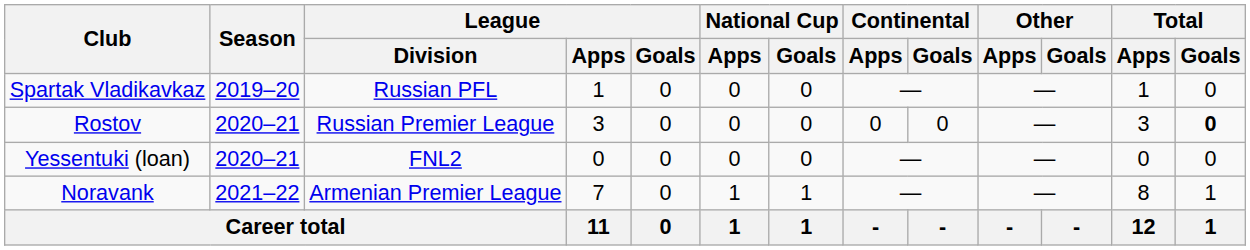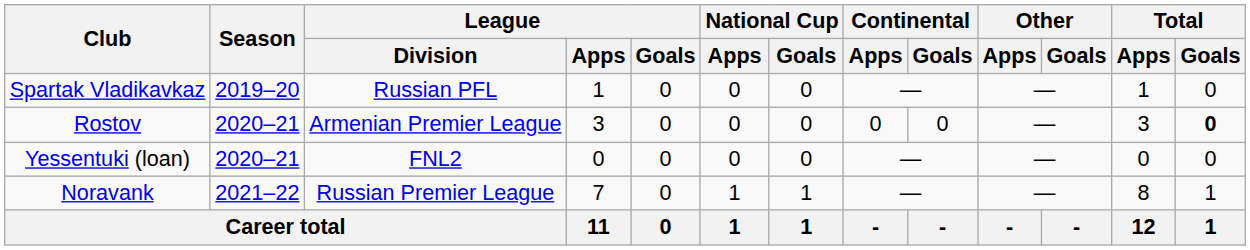Rostov | League / Division: Russian Premier League -> Armenian Premier League
Noravank | League / Division: Armenian Premier League -> Russian Premier League
